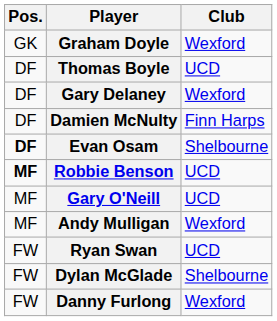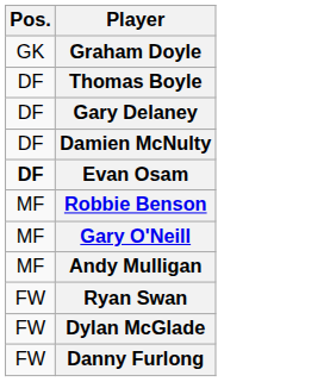- column: Club | Wexford | UCD | Wexford | Finn Harps | Shelbourne | UCD | UCD | Wexford | UCD | Shelbourne | Wexford
Robbie Benson | Pos.: bold -> normal
